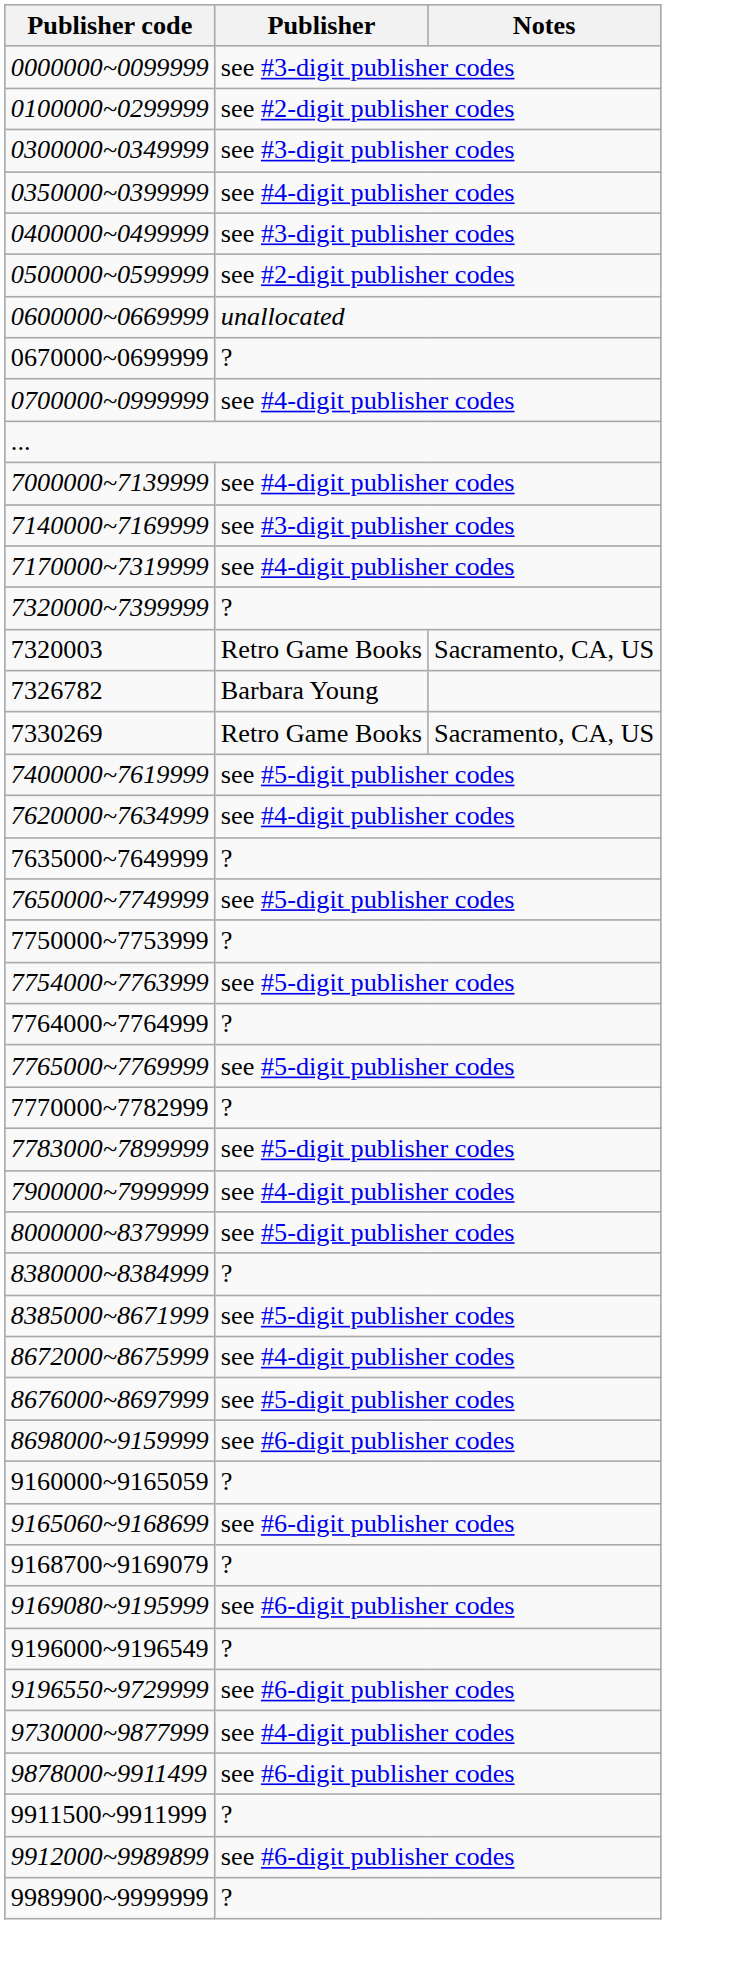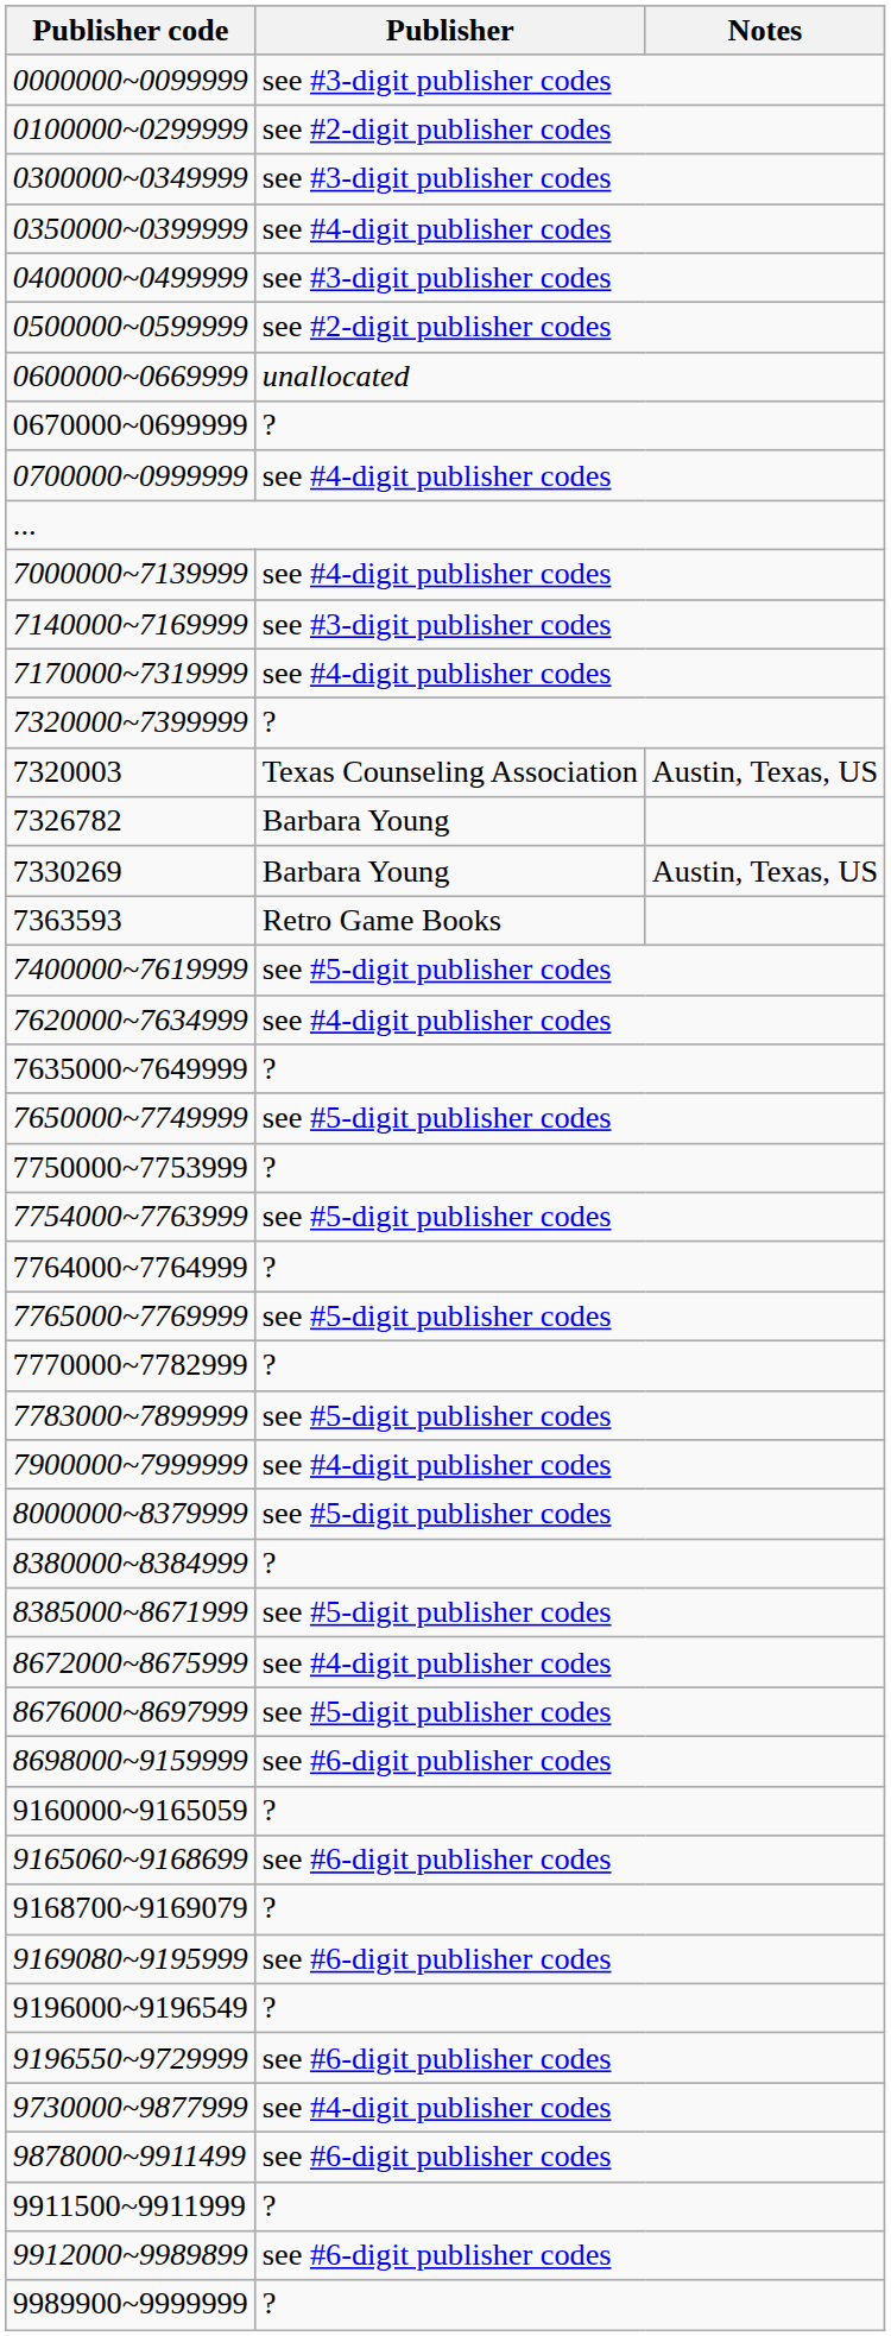7320003 | Publisher: Retro Game Books -> Texas Counseling Association
7320003 | Notes: Sacramento, CA, US -> Austin, Texas, US
7330269 | Publisher: Retro Game Books -> Barbara Young
7330269 | Notes: Sacramento, CA, US -> Austin, Texas, US
+ row: 7363593 | Retro Game Books
